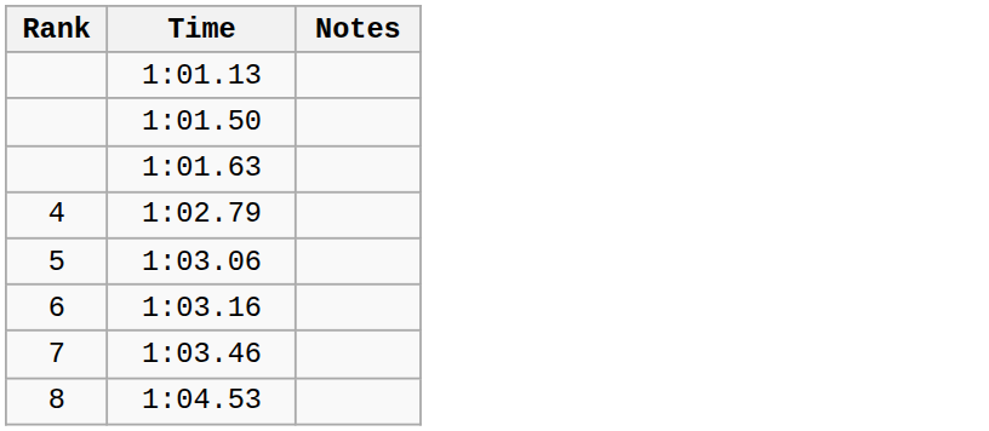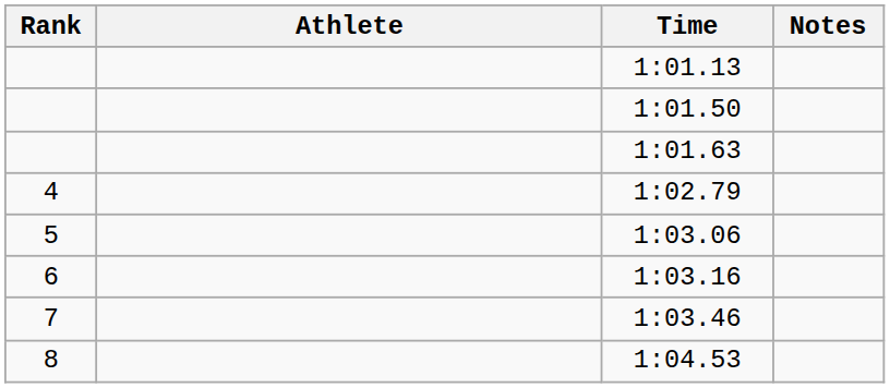+ column: Athlete
